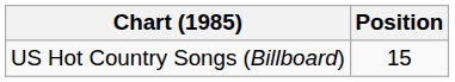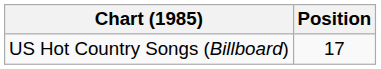US Hot Country Songs (Billboard) | Position: 15 -> 17
